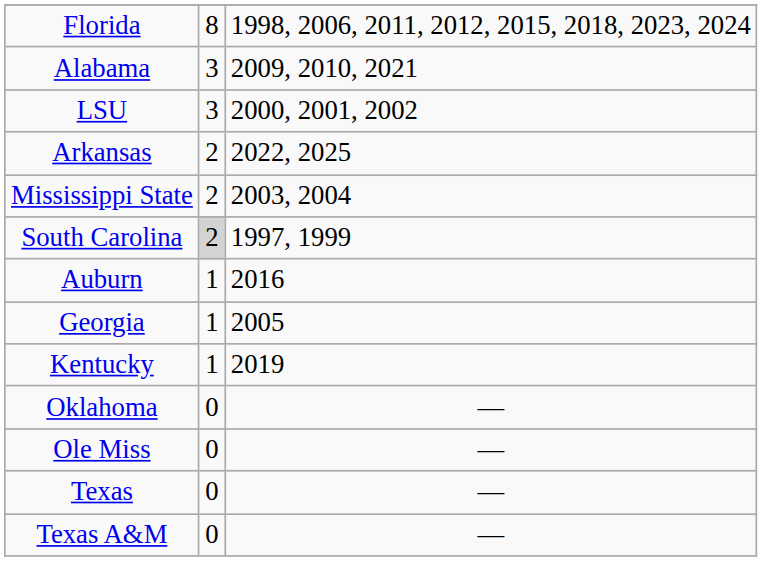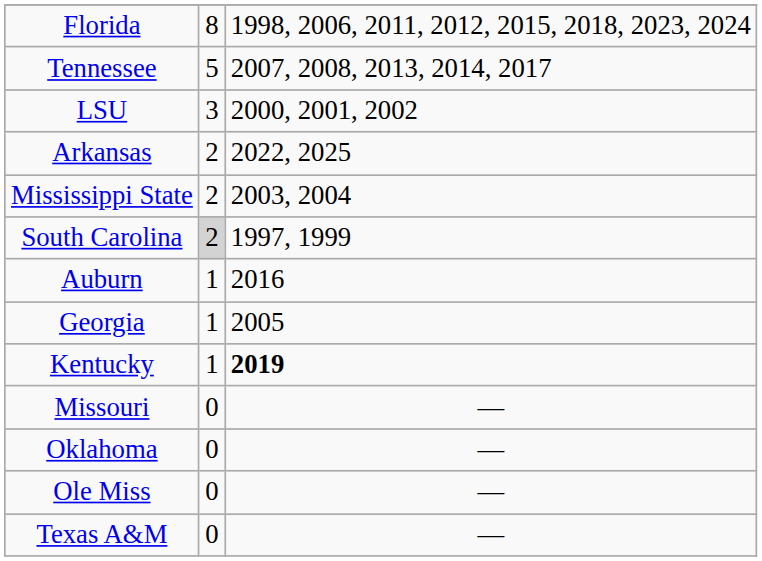+ row: Tennessee | 5 | 2007, 2008, 2013, 2014, 2017
- row: Alabama | 3 | 2009, 2010, 2021
Kentucky | column 3: normal -> bold
+ row: Missouri | 0 | —
- row: Texas | 0 | —
